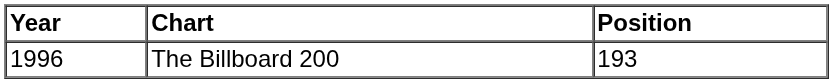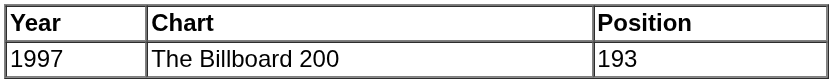The Billboard 200 | Year: 1996 -> 1997
